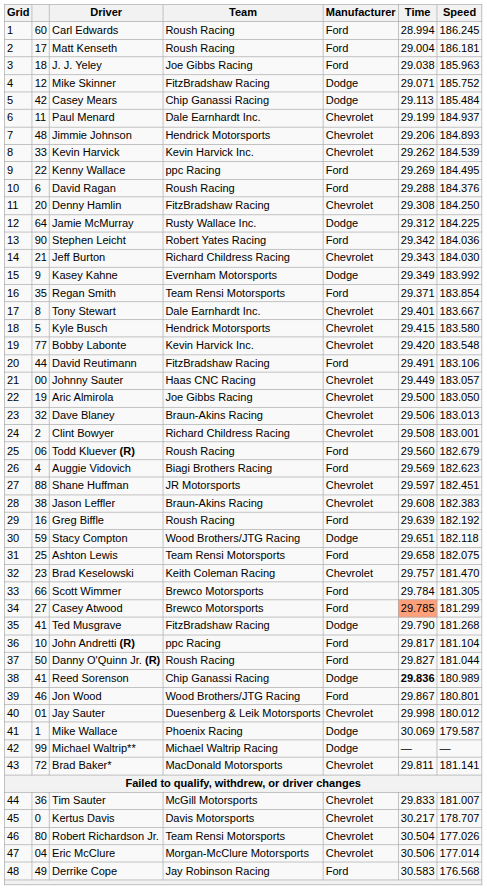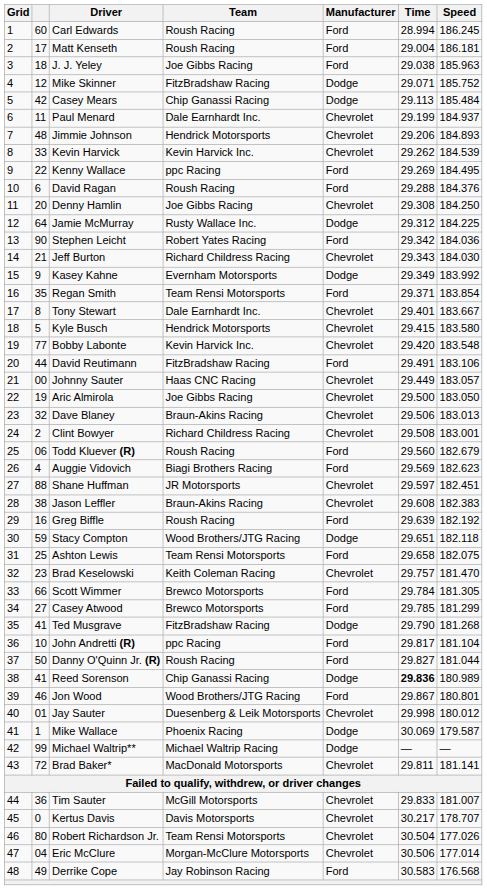Denny Hamlin | Team: FitzBradshaw Racing -> Joe Gibbs Racing
Casey Atwood | Time: lightsalmon background -> no background
